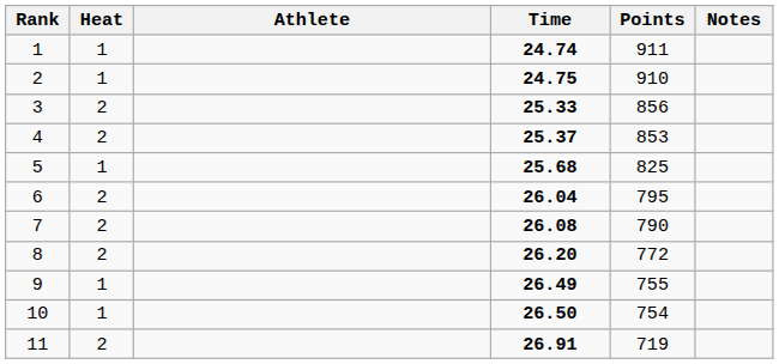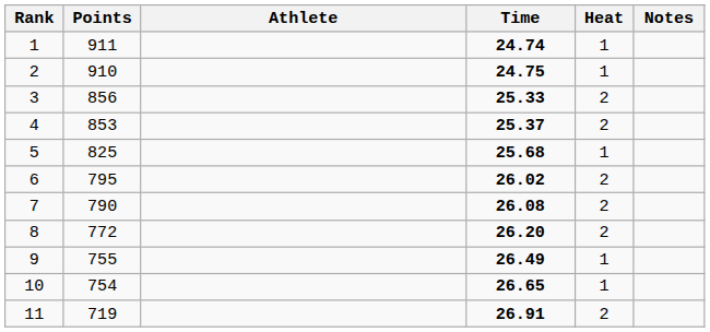columns swapped: Heat <-> Points
6 | Time: 26.04 -> 26.02
10 | Time: 26.50 -> 26.65
